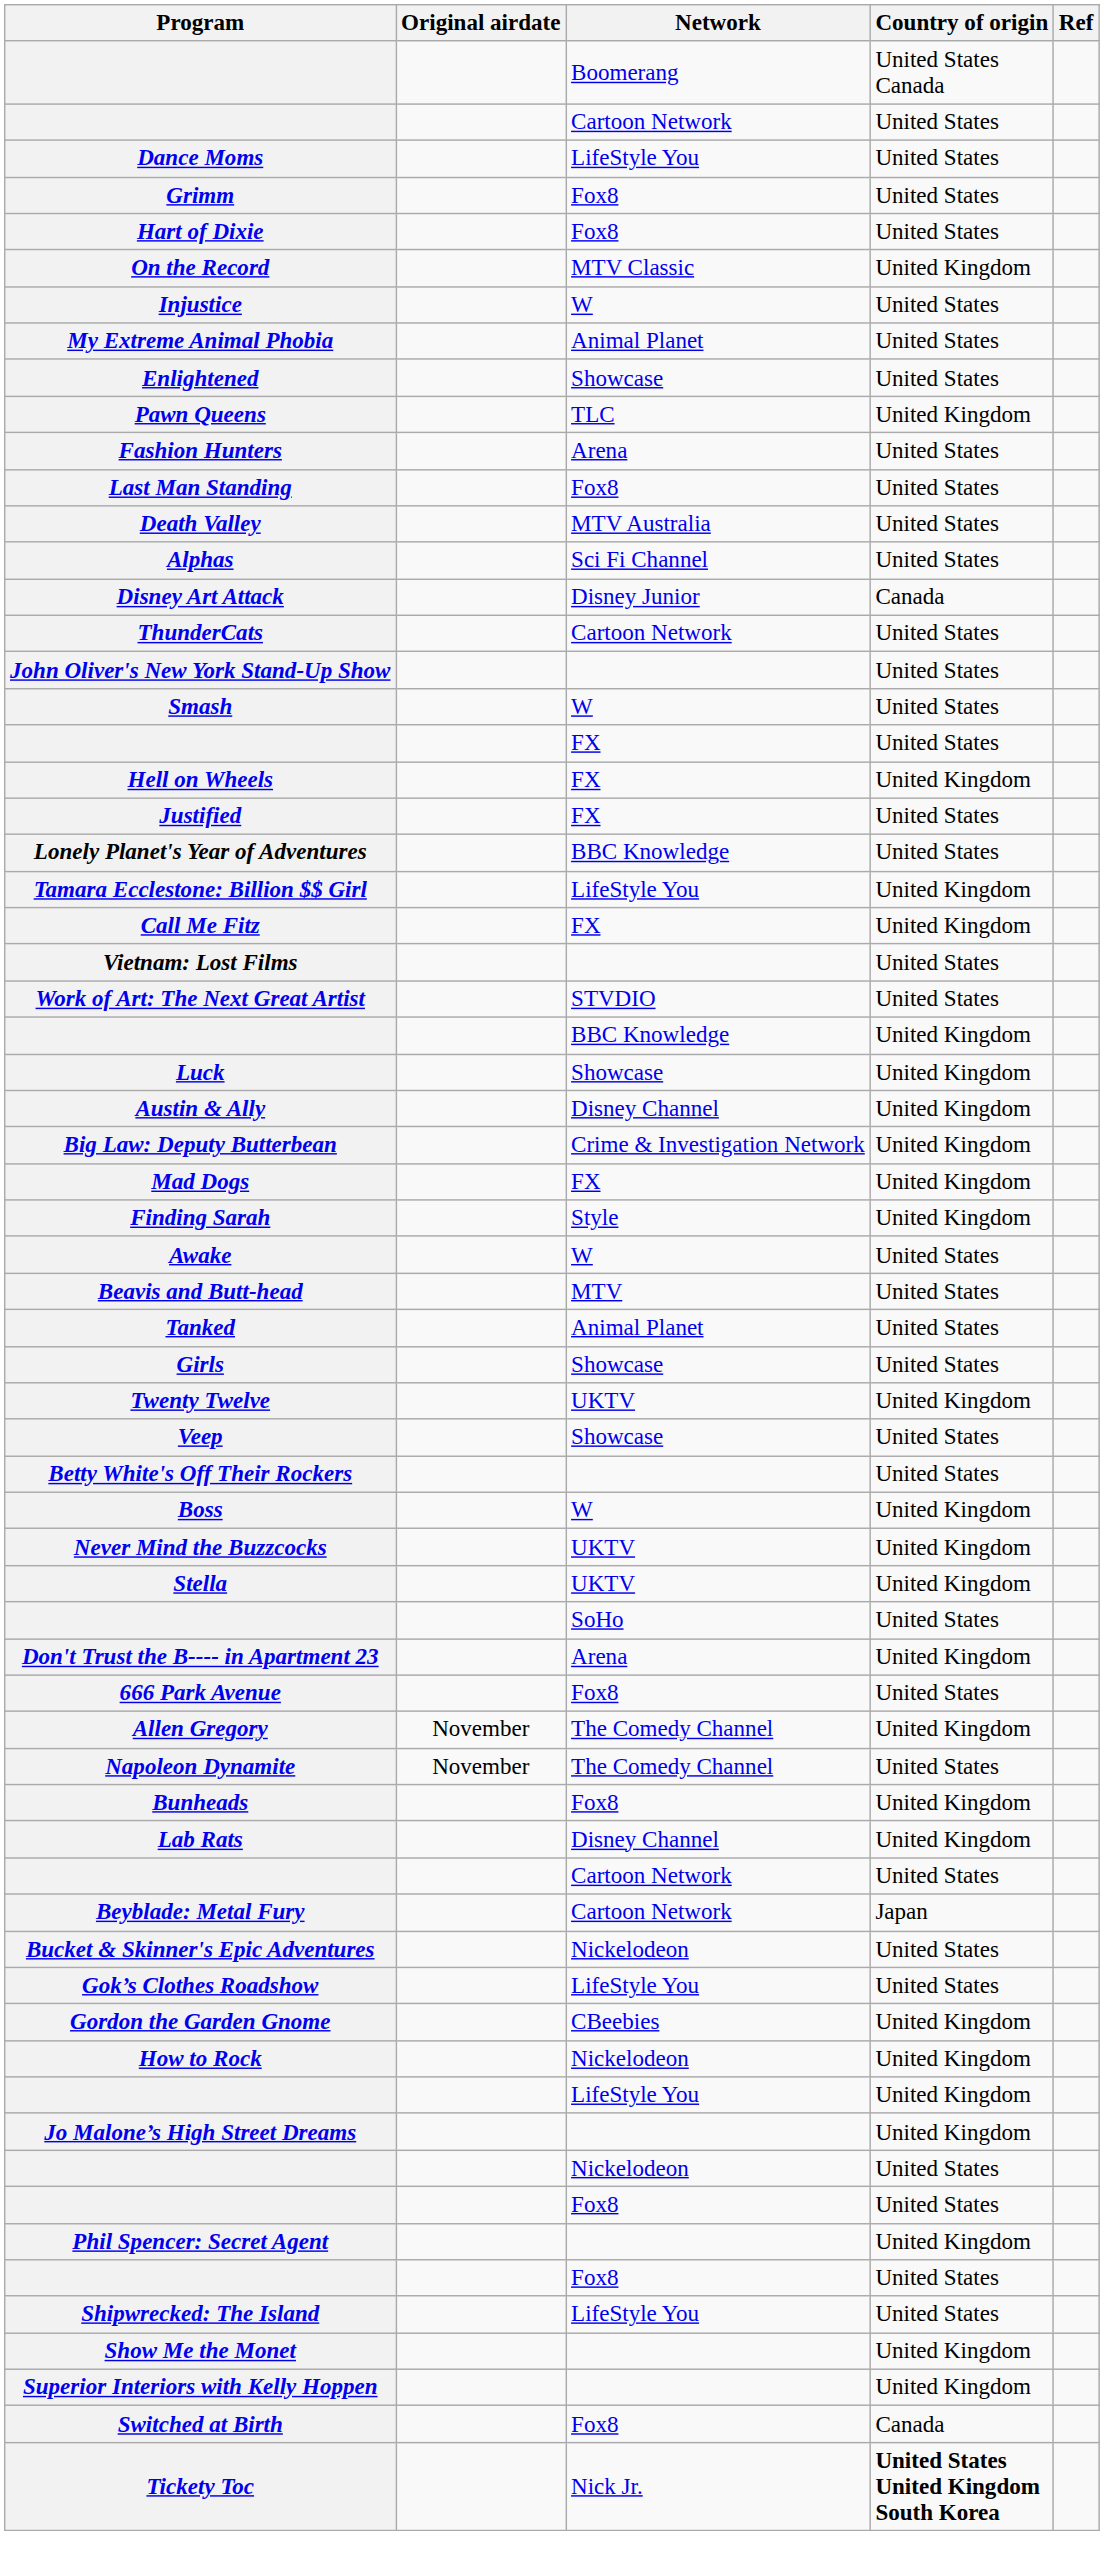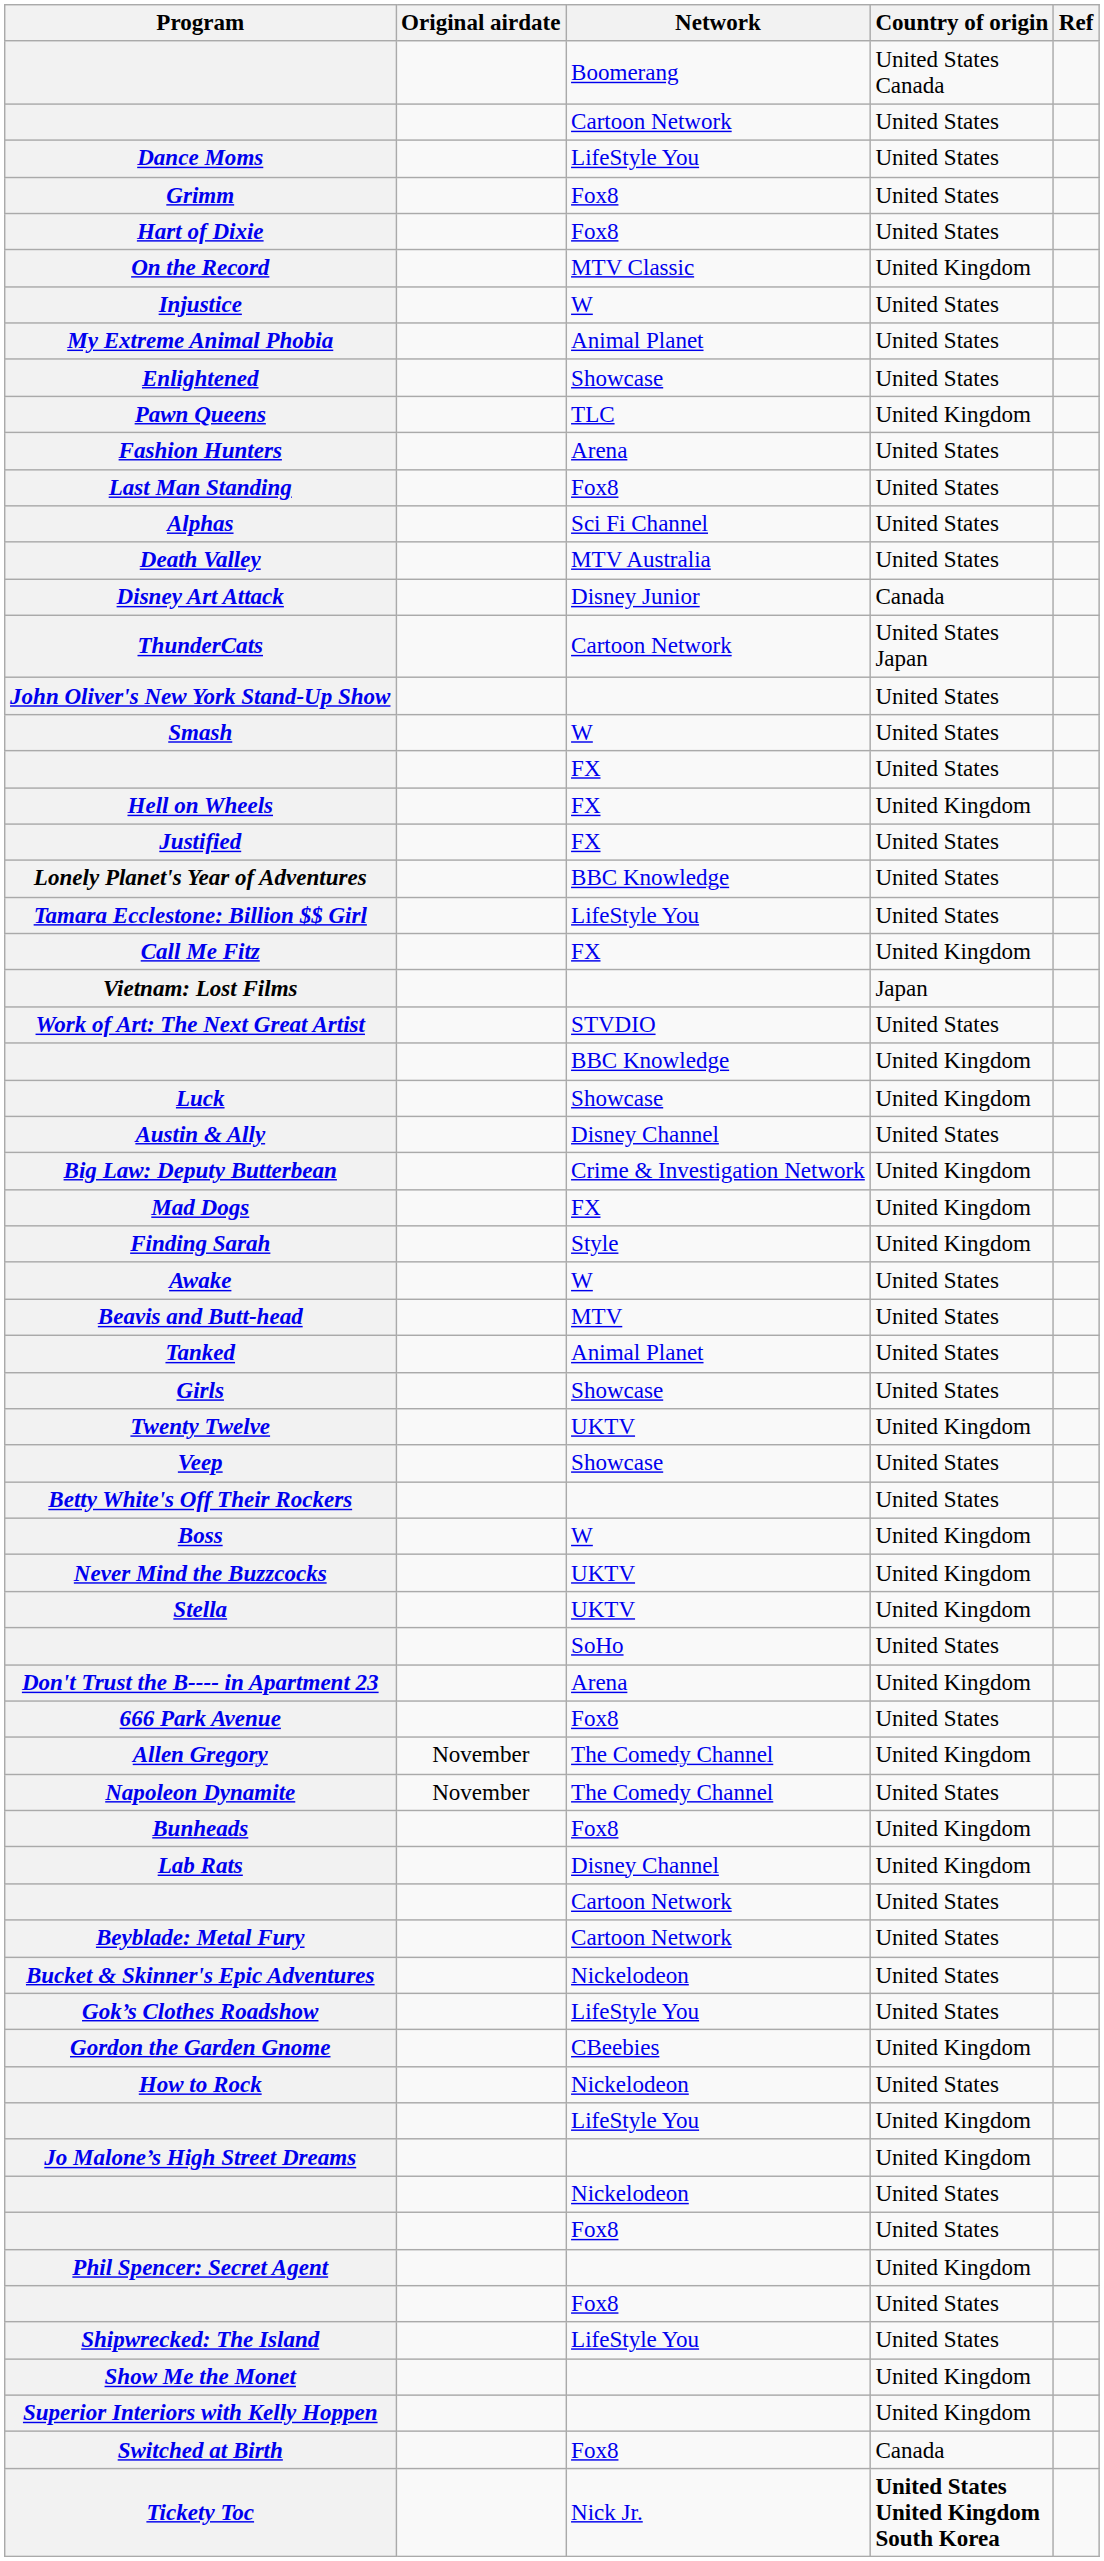rows swapped: Death Valley <-> Alphas
ThunderCats | Country of origin: United States -> United States Japan
Tamara Ecclestone: Billion $$ Girl | Country of origin: United Kingdom -> United States
Vietnam: Lost Films | Country of origin: United States -> Japan
Austin & Ally | Country of origin: United Kingdom -> United States
Beyblade: Metal Fury | Country of origin: Japan -> United States
How to Rock | Country of origin: United Kingdom -> United States
